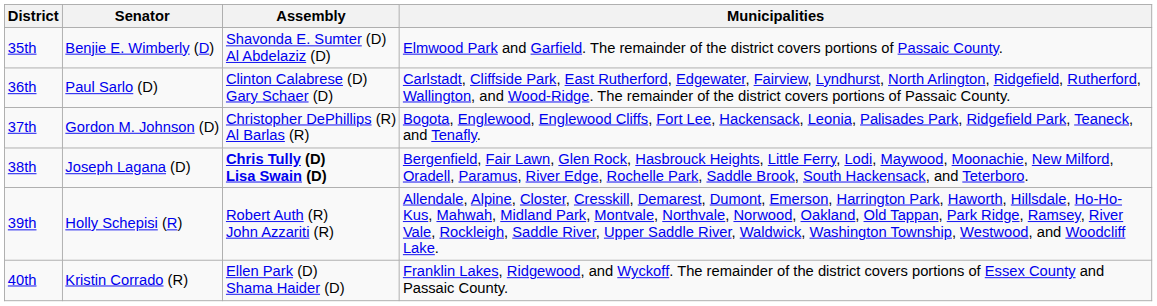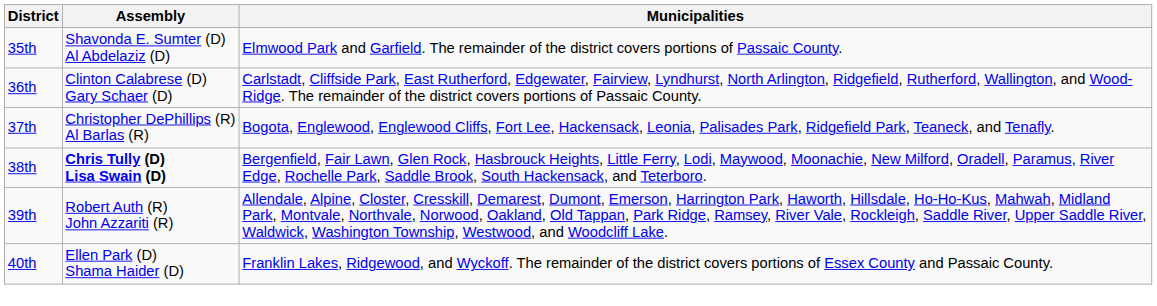- column: Senator | Benjie E. Wimberly (D) | Paul Sarlo (D) | Gordon M. Johnson (D) | Joseph Lagana (D) | Holly Schepisi (R) | Kristin Corrado (R)
